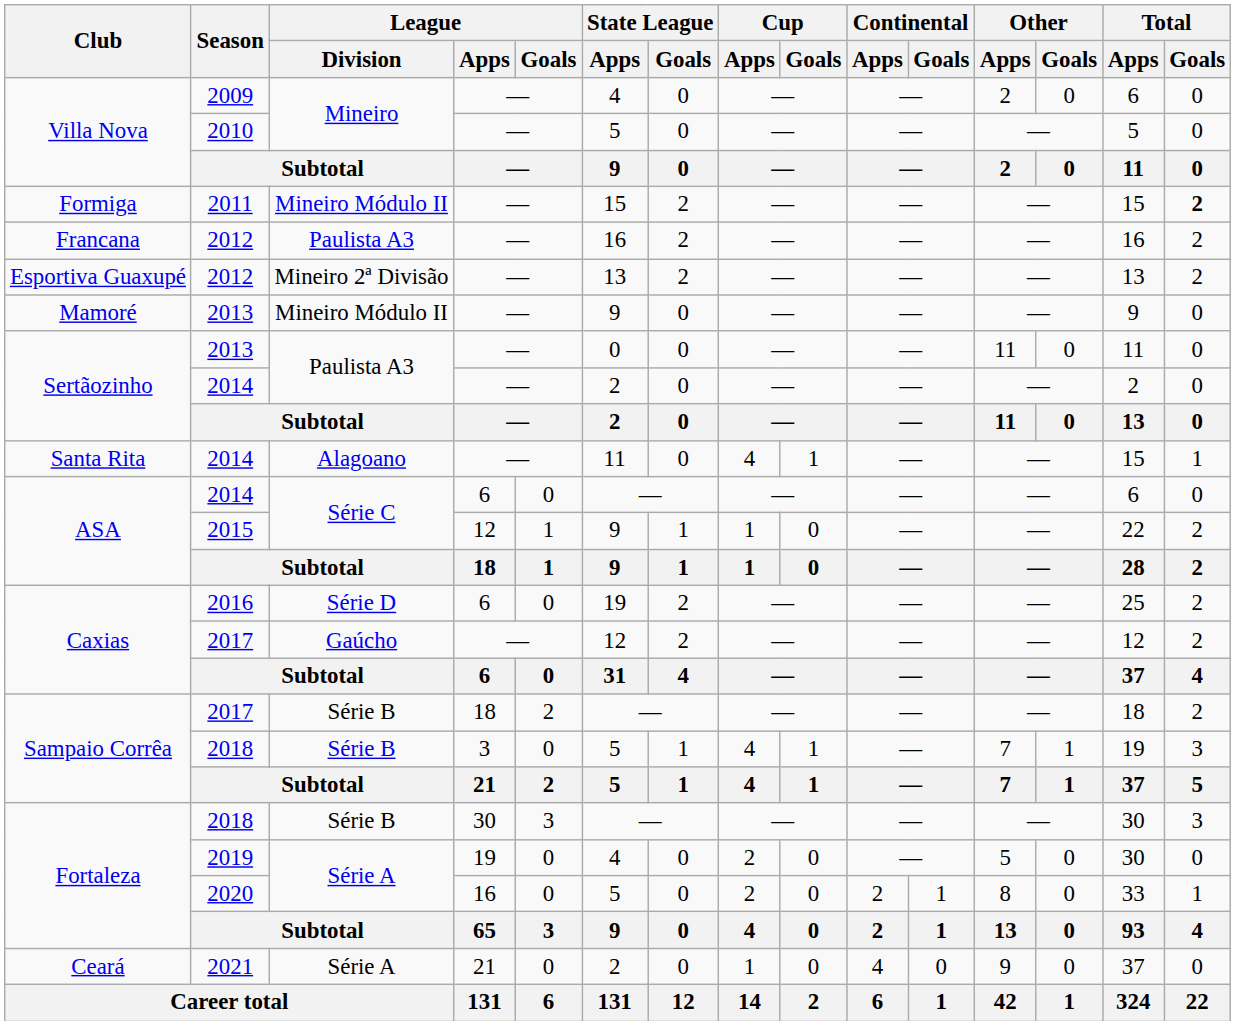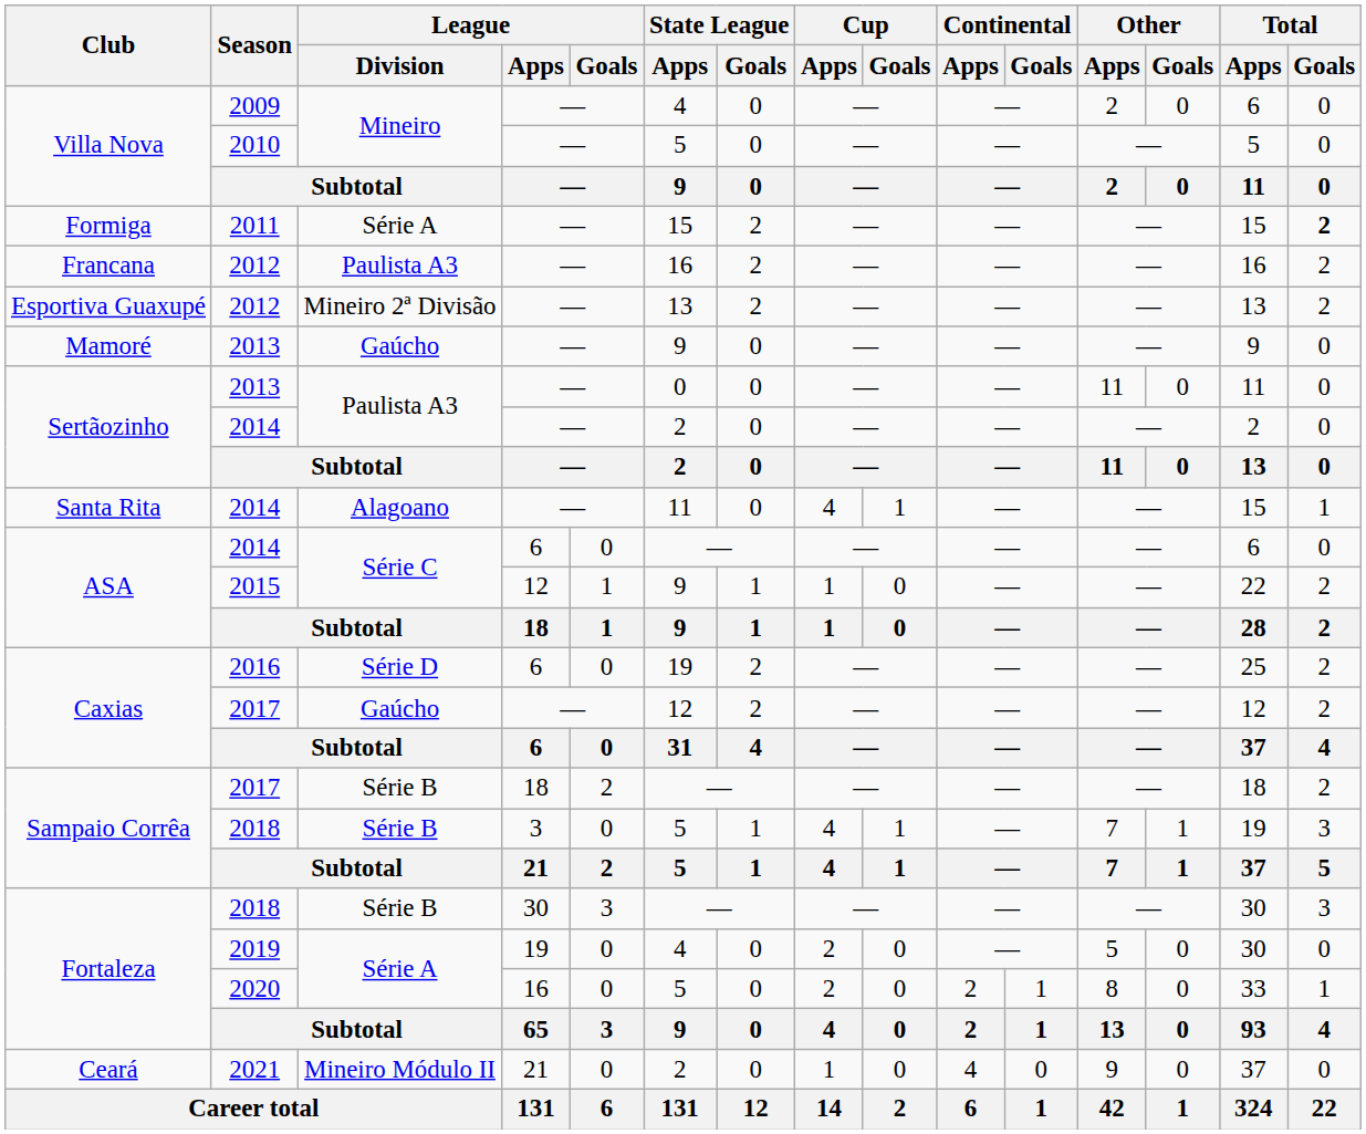2011 | League / Division: Mineiro Módulo II -> Série A
Mamoré / 2013 | League / Division: Mineiro Módulo II -> Gaúcho
2021 | League / Division: Série A -> Mineiro Módulo II
